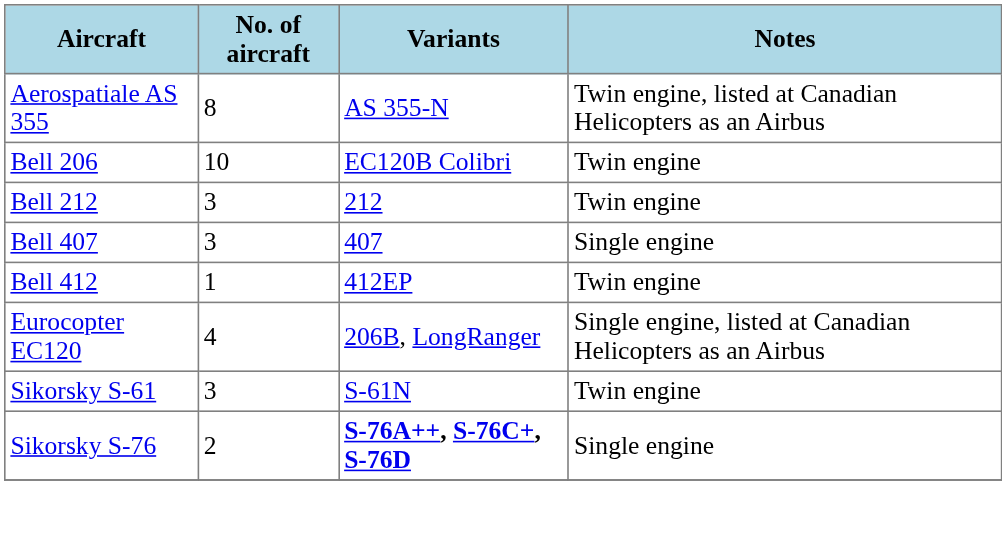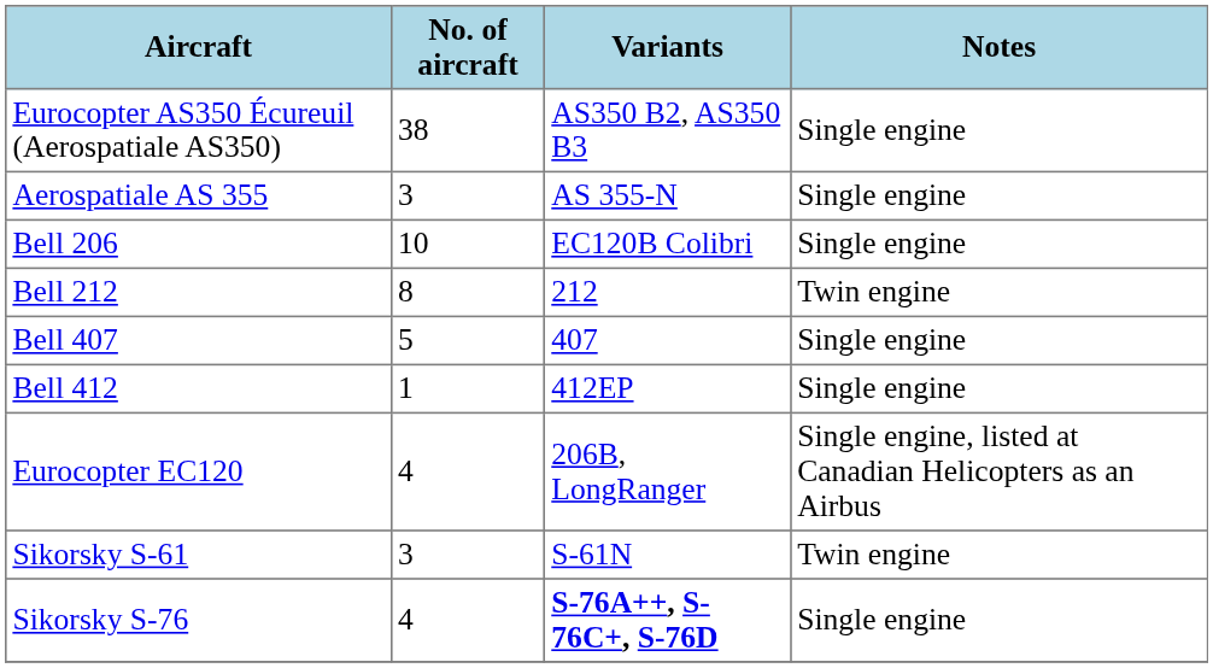+ row: Eurocopter AS350 Écureuil (Aerospatiale AS350) | 38 | AS350 B2, AS350 B3 | Single engine
Aerospatiale AS 355 | No. of aircraft: 8 -> 3
Aerospatiale AS 355 | Notes: Twin engine, listed at Canadian Helicopters as an Airbus -> Single engine
Bell 206 | Notes: Twin engine -> Single engine
Bell 212 | No. of aircraft: 3 -> 8
Bell 407 | No. of aircraft: 3 -> 5
Bell 412 | Notes: Twin engine -> Single engine
Sikorsky S-76 | No. of aircraft: 2 -> 4
